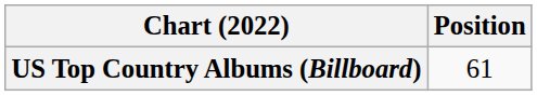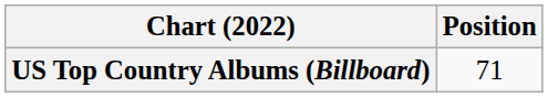US Top Country Albums (Billboard) | Position: 61 -> 71
